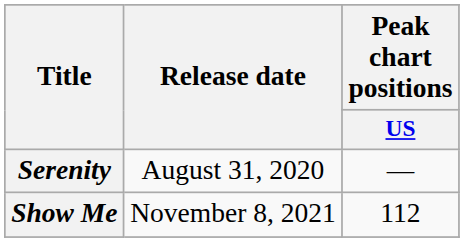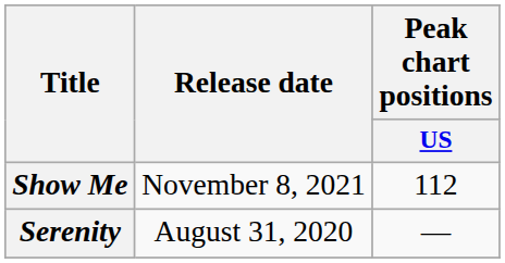rows swapped: Serenity <-> Show Me
